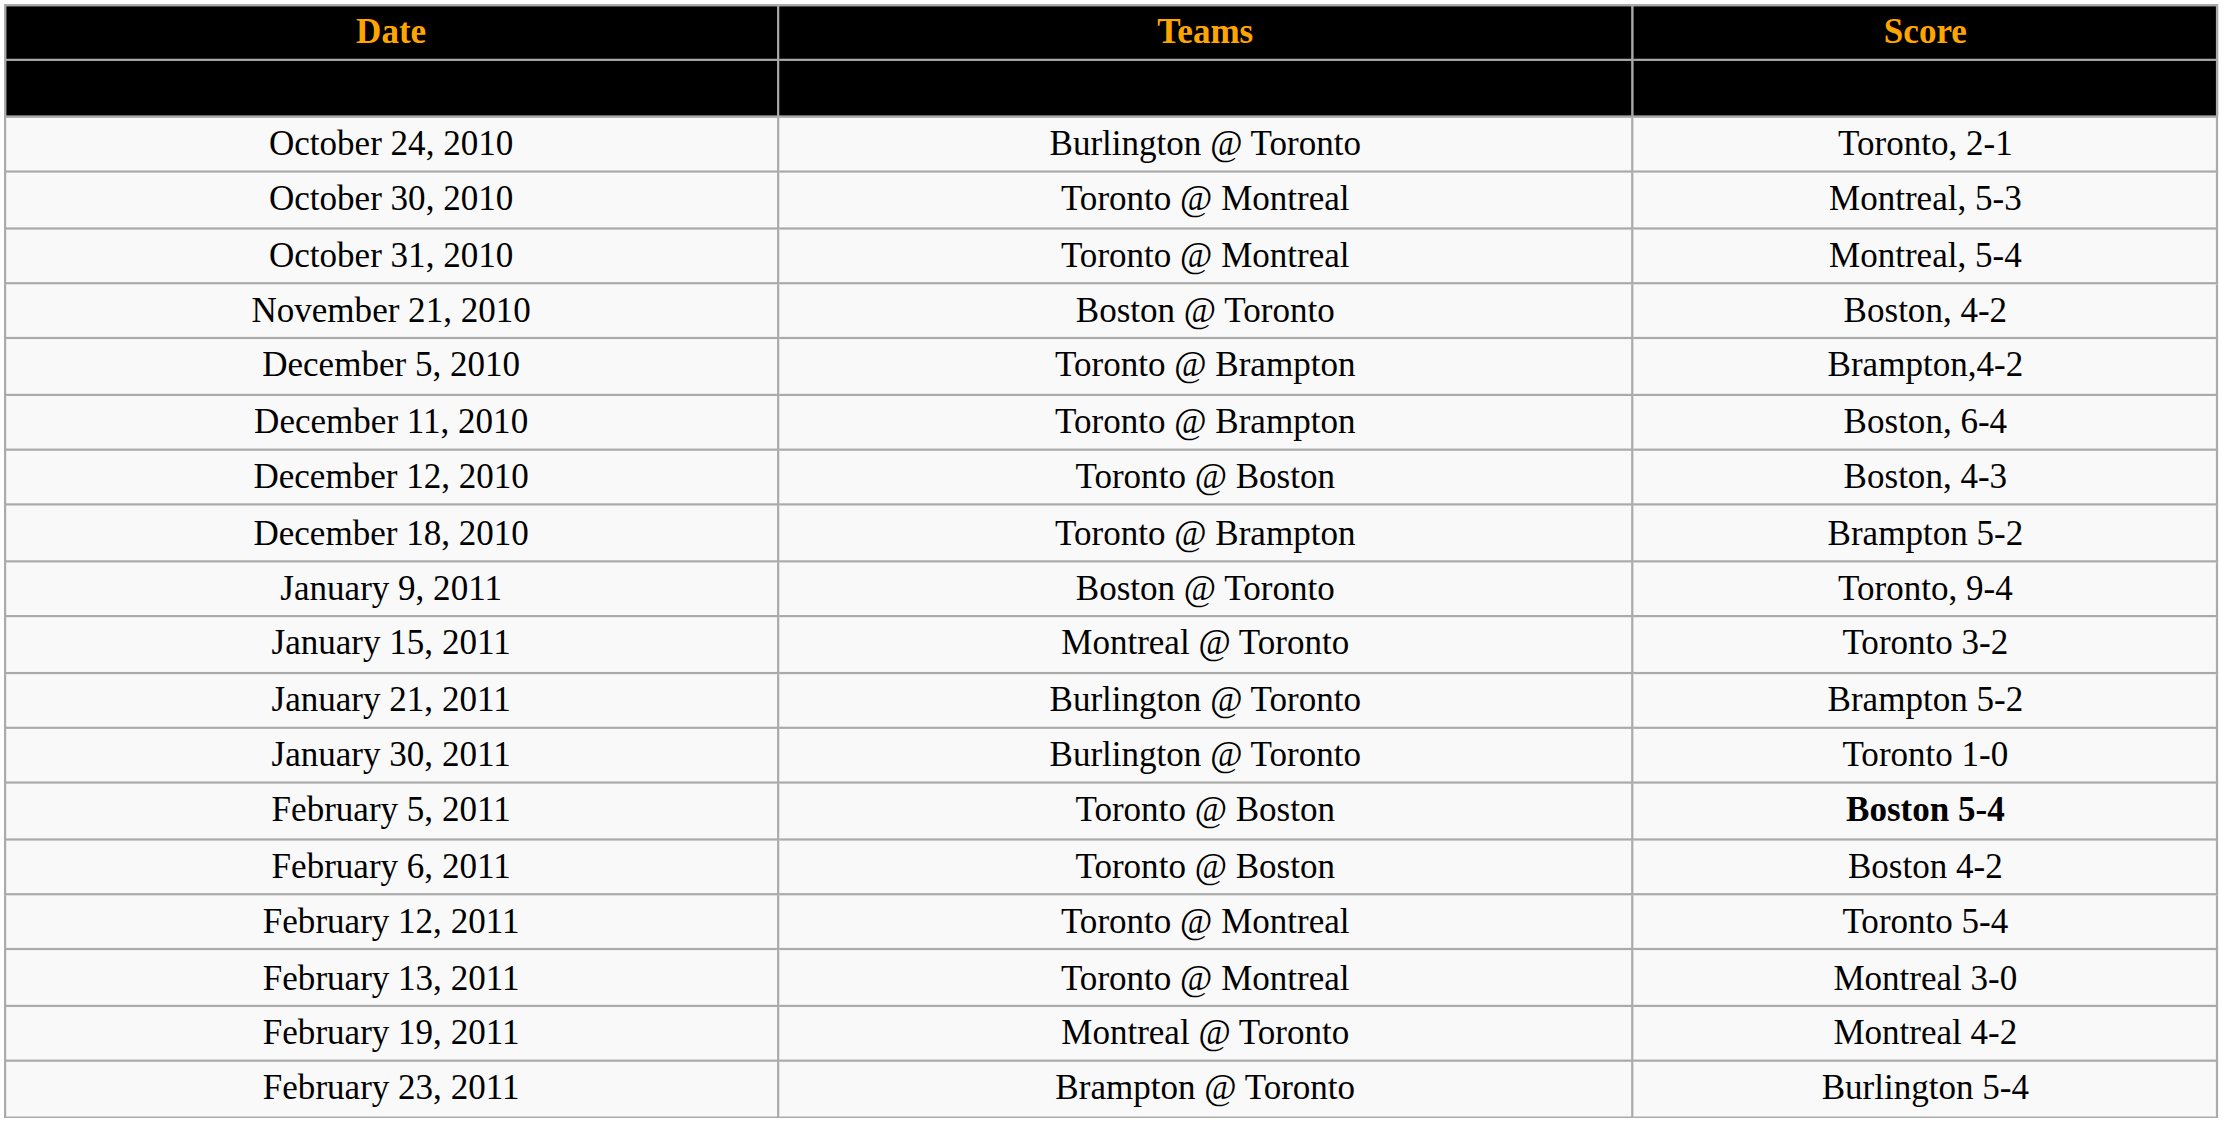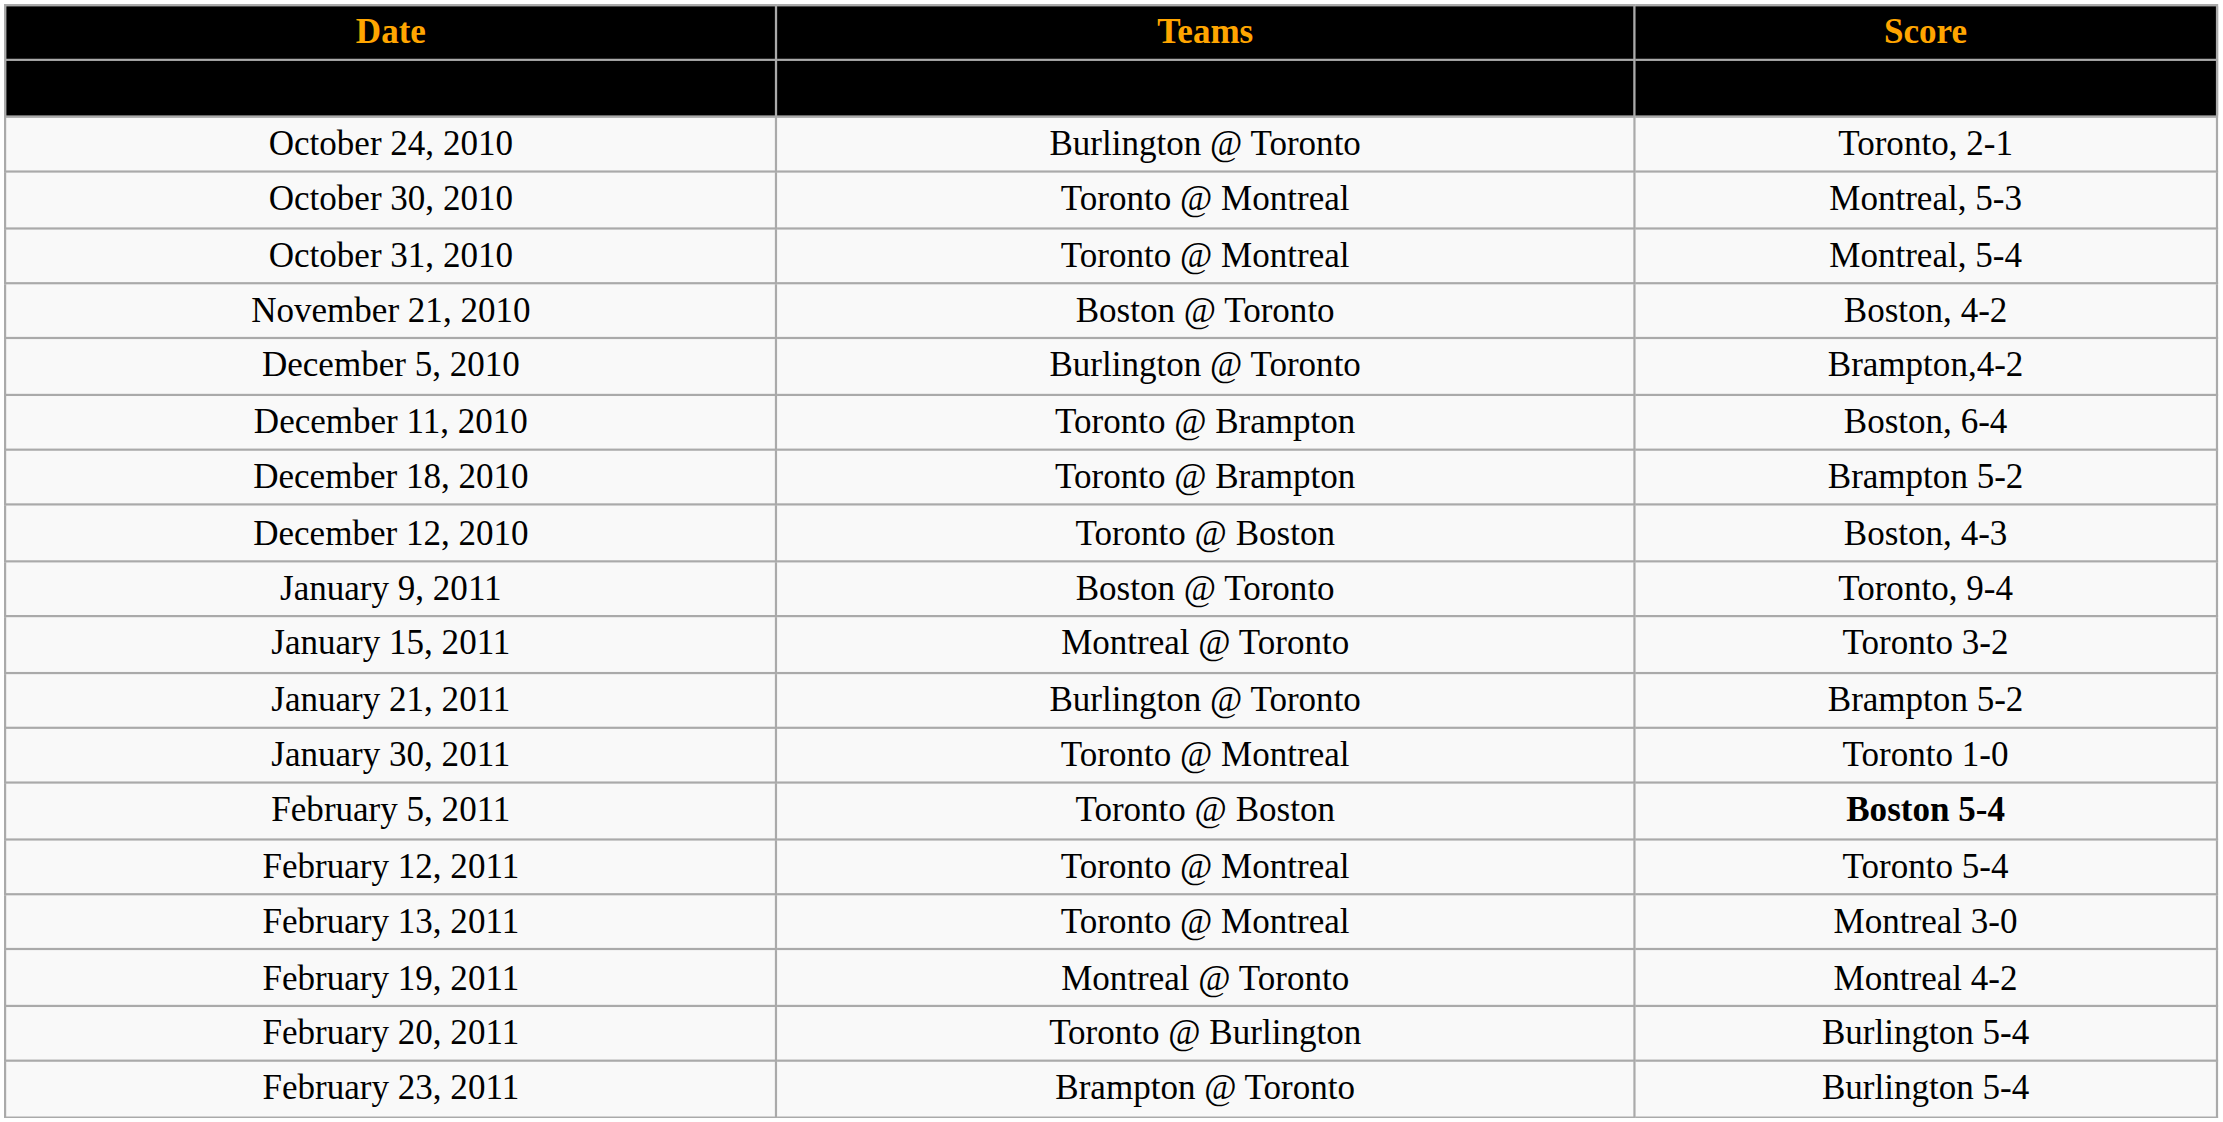December 5, 2010 | Teams: Toronto @ Brampton -> Burlington @ Toronto
rows swapped: December 12, 2010 <-> December 18, 2010
January 30, 2011 | Teams: Burlington @ Toronto -> Toronto @ Montreal
- row: February 6, 2011 | Toronto @ Boston | Boston 4-2
+ row: February 20, 2011 | Toronto @ Burlington | Burlington 5-4
